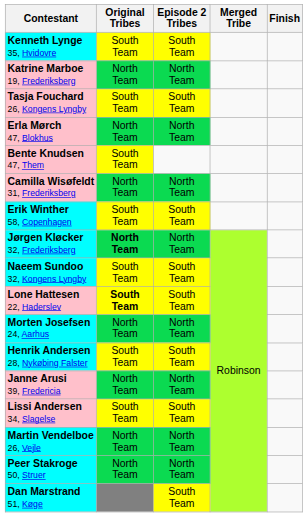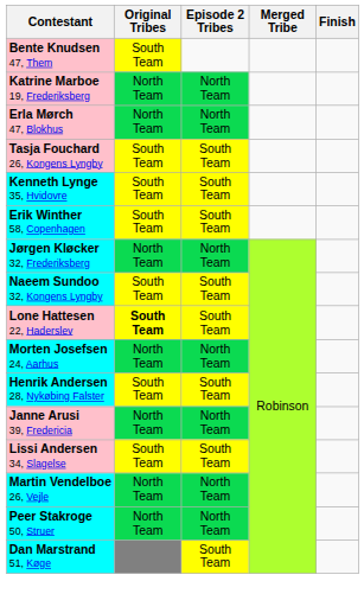rows swapped: Bente Knudsen 47, Them <-> Kenneth Lynge 35, Hvidovre
rows swapped: Tasja Fouchard 26, Kongens Lyngby <-> Erla Mørch 47, Blokhus
- row: Camilla Wisøfeldt 31, Frederiksberg | North Team | North Team
Jørgen Kløcker 32, Frederiksberg | Original Tribes: bold -> normal
